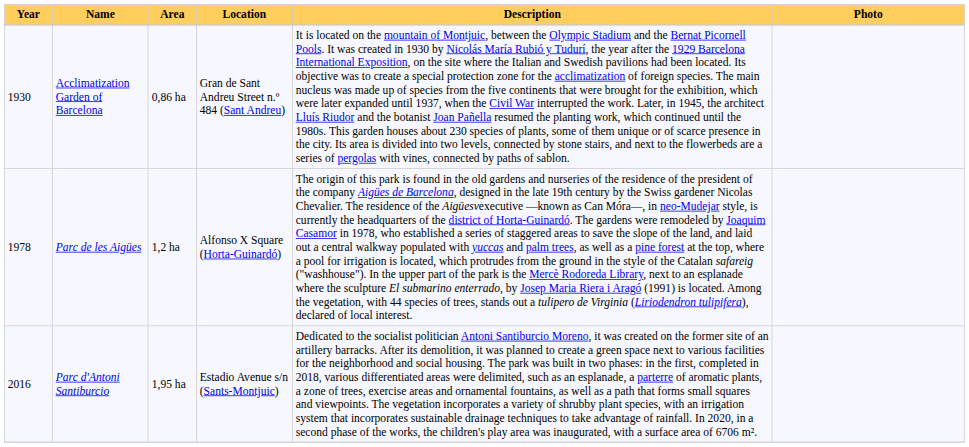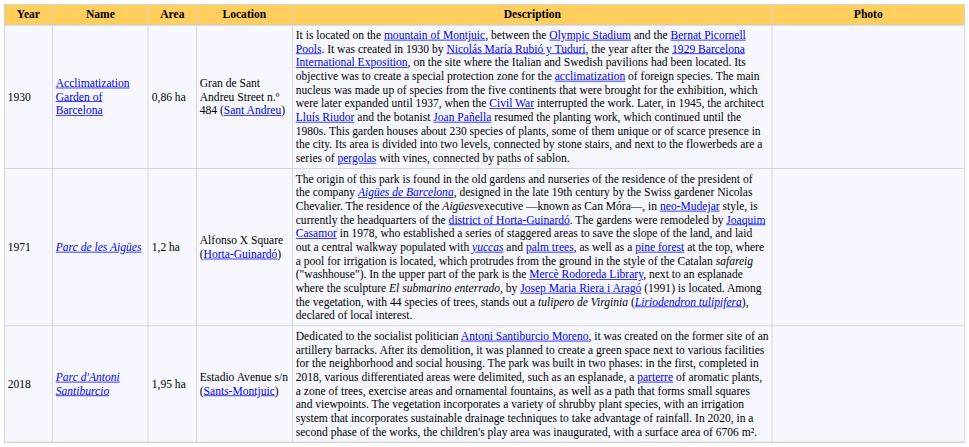Parc de les Aigües | Year: 1978 -> 1971
Parc d'Antoni Santiburcio | Year: 2016 -> 2018
